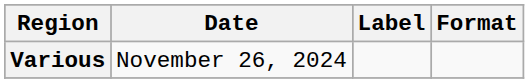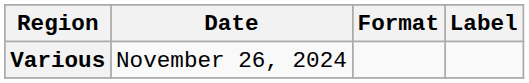columns swapped: Format <-> Label
